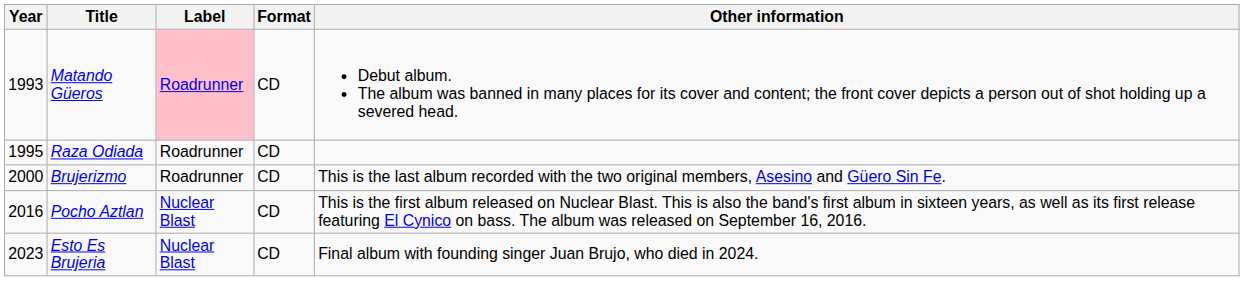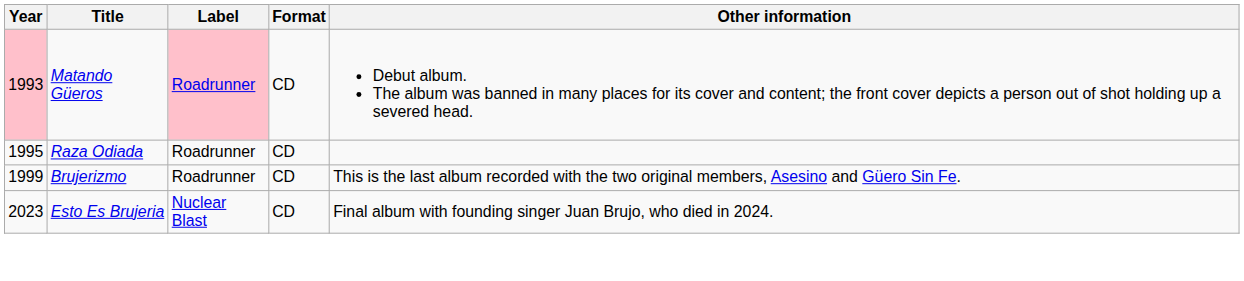Matando Güeros | Year: no background -> pink background
Brujerizmo | Year: 2000 -> 1999
- row: 2016 | Pocho Aztlan | Nuclear Blast | CD | This is the first album released on Nuclear Blast. This is also the band's first album in sixteen years, as well as its first release featuring El Cynico on bass. The album was released on September 16, 2016.
